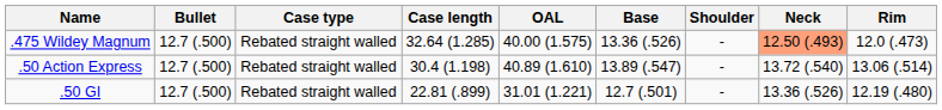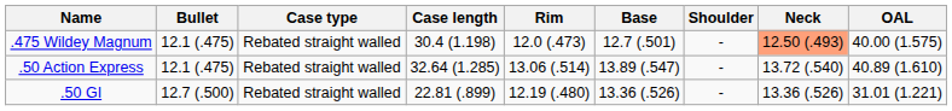columns swapped: Rim <-> OAL
.475 Wildey Magnum | Bullet: 12.7 (.500) -> 12.1 (.475)
.475 Wildey Magnum | Case length: 32.64 (1.285) -> 30.4 (1.198)
.475 Wildey Magnum | Base: 13.36 (.526) -> 12.7 (.501)
.50 Action Express | Bullet: 12.7 (.500) -> 12.1 (.475)
.50 Action Express | Case length: 30.4 (1.198) -> 32.64 (1.285)
.50 GI | Base: 12.7 (.501) -> 13.36 (.526)
